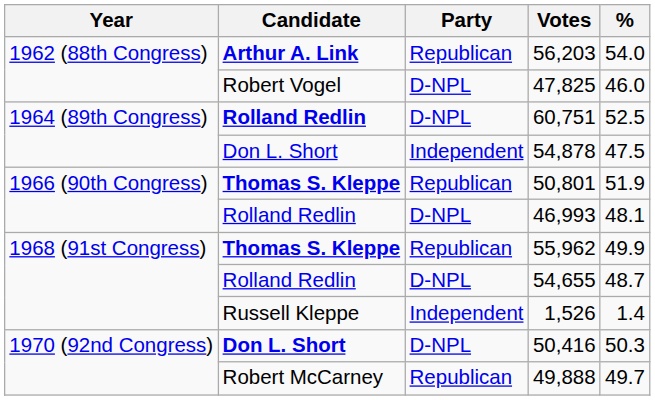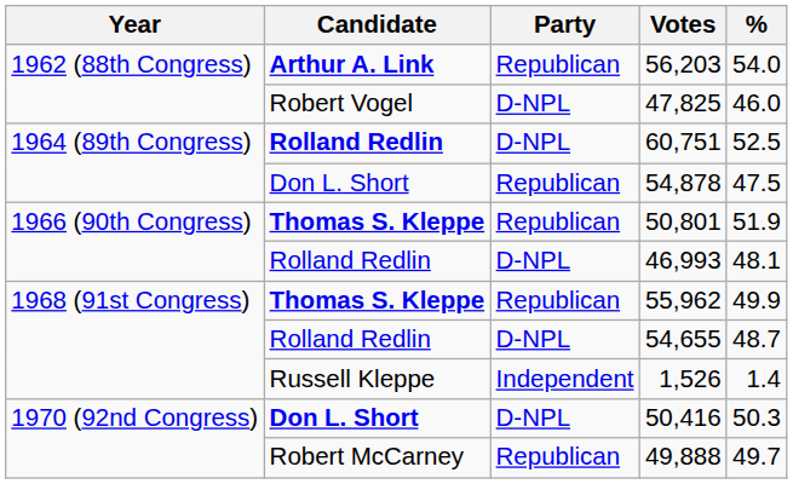54,878 | Party: Independent -> Republican
